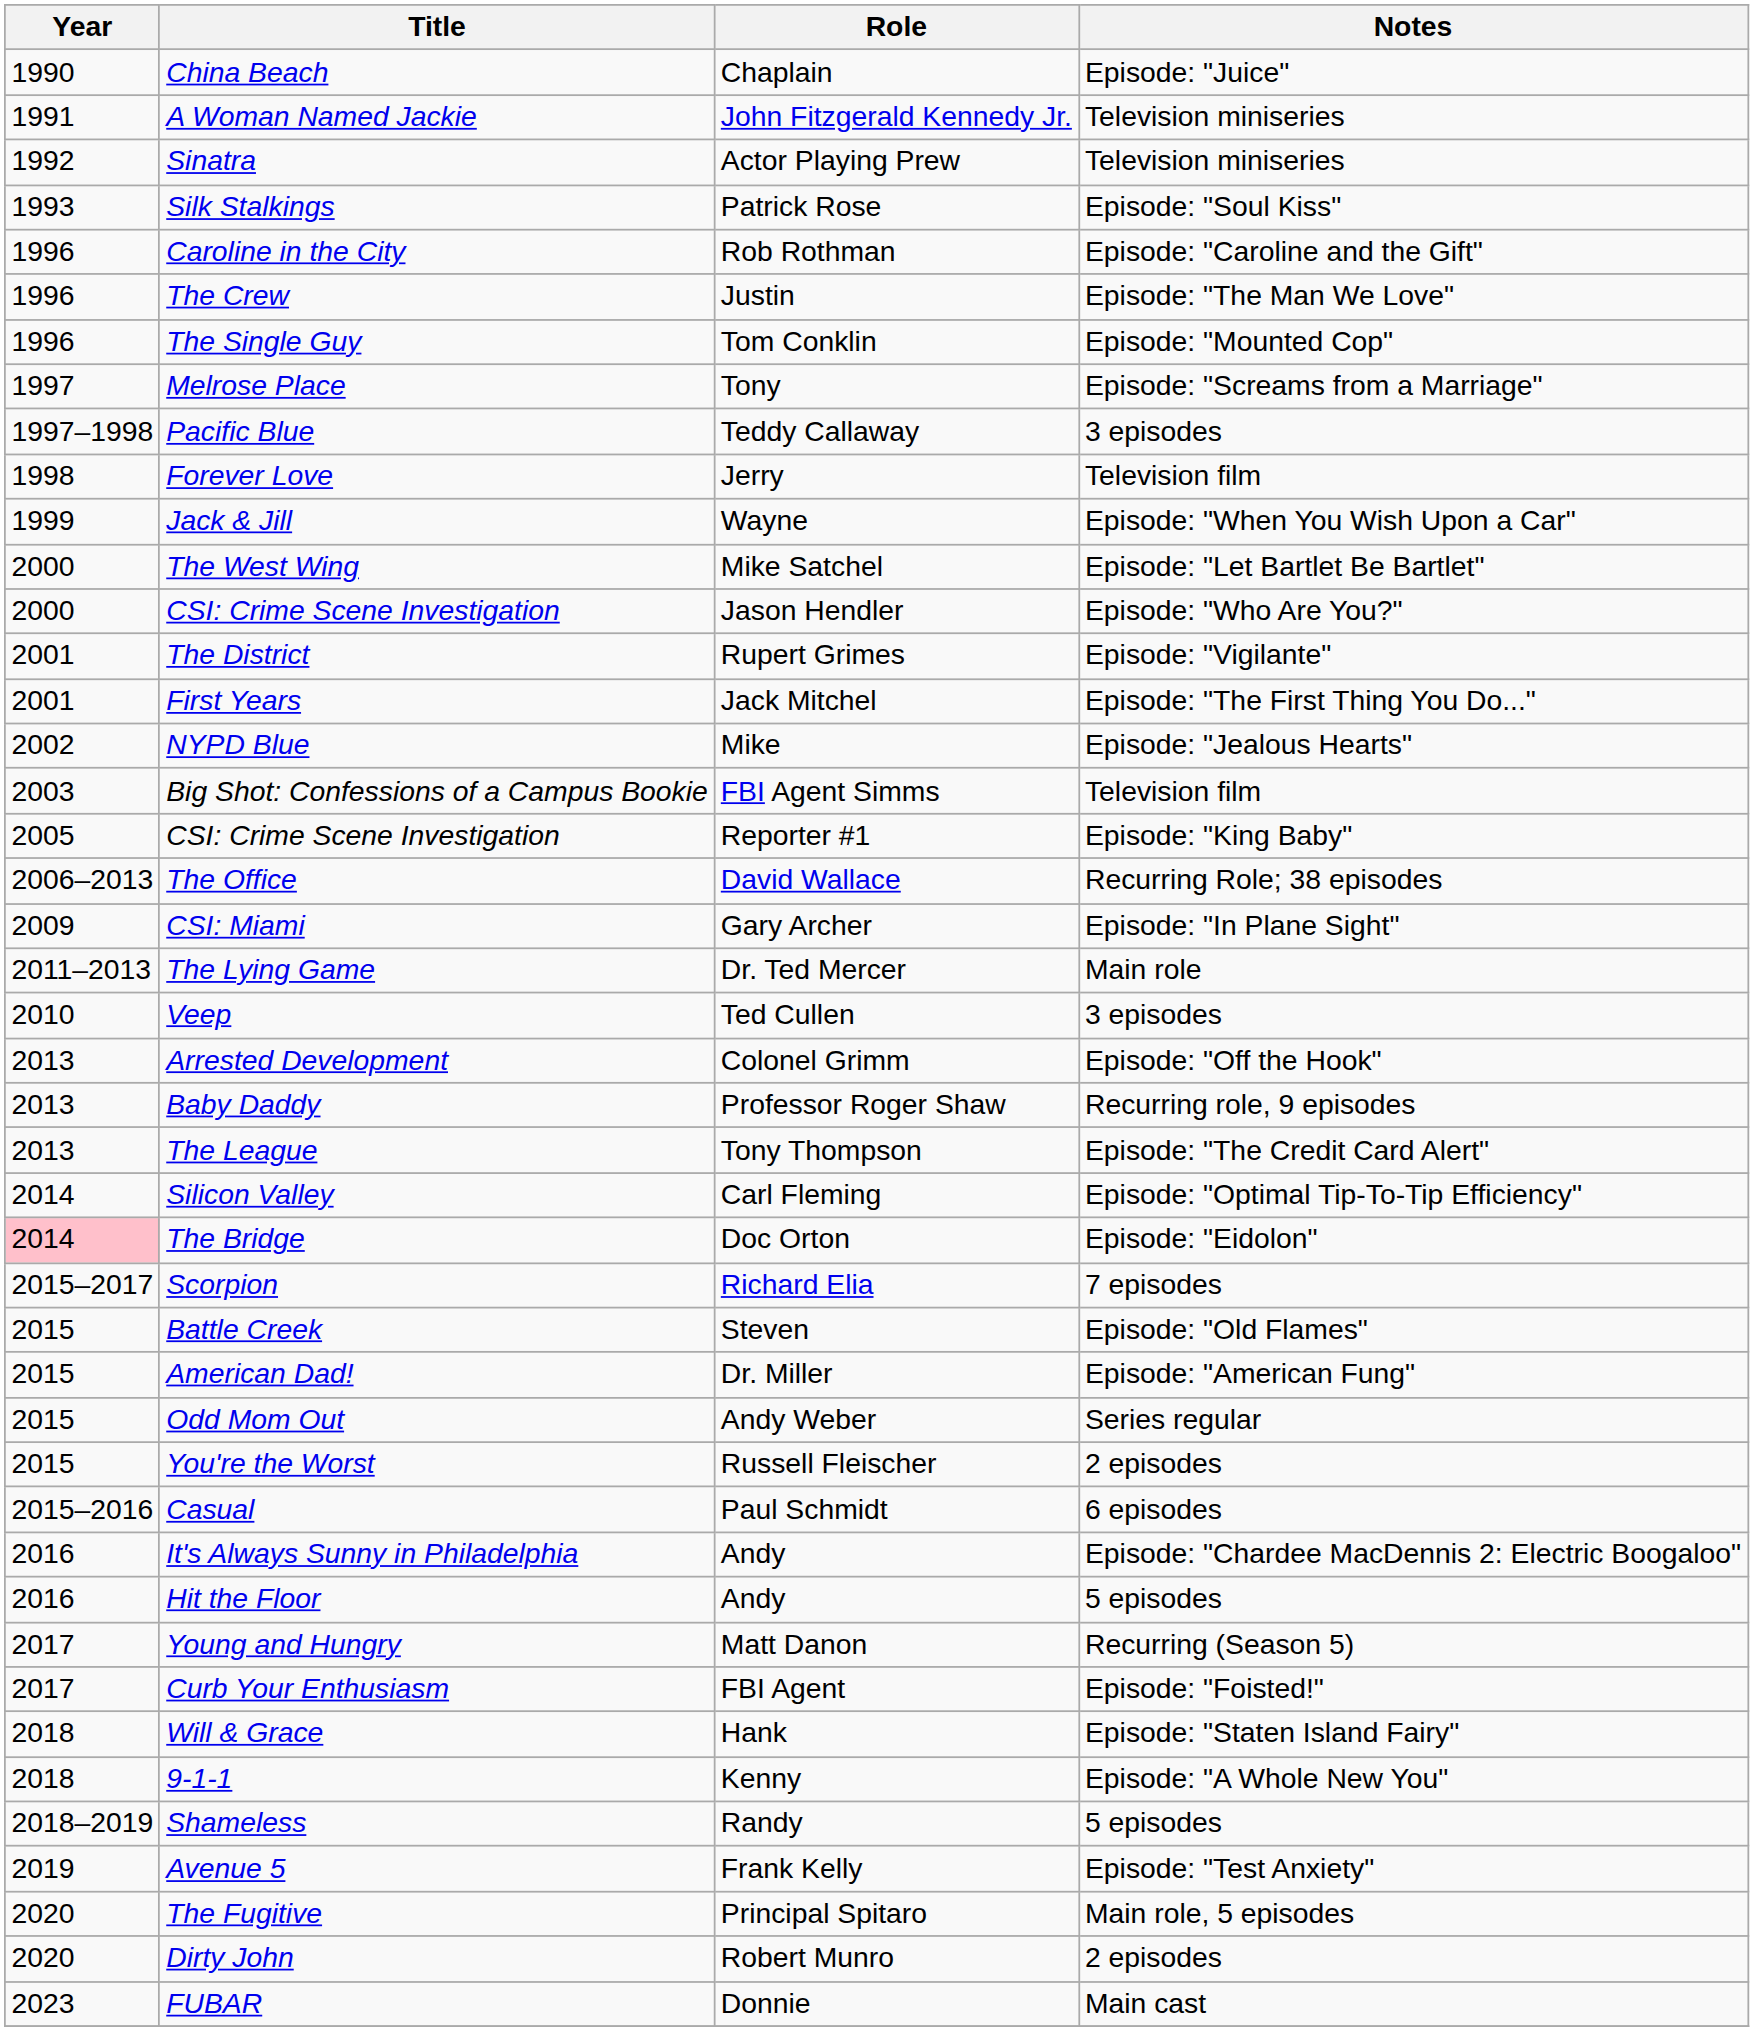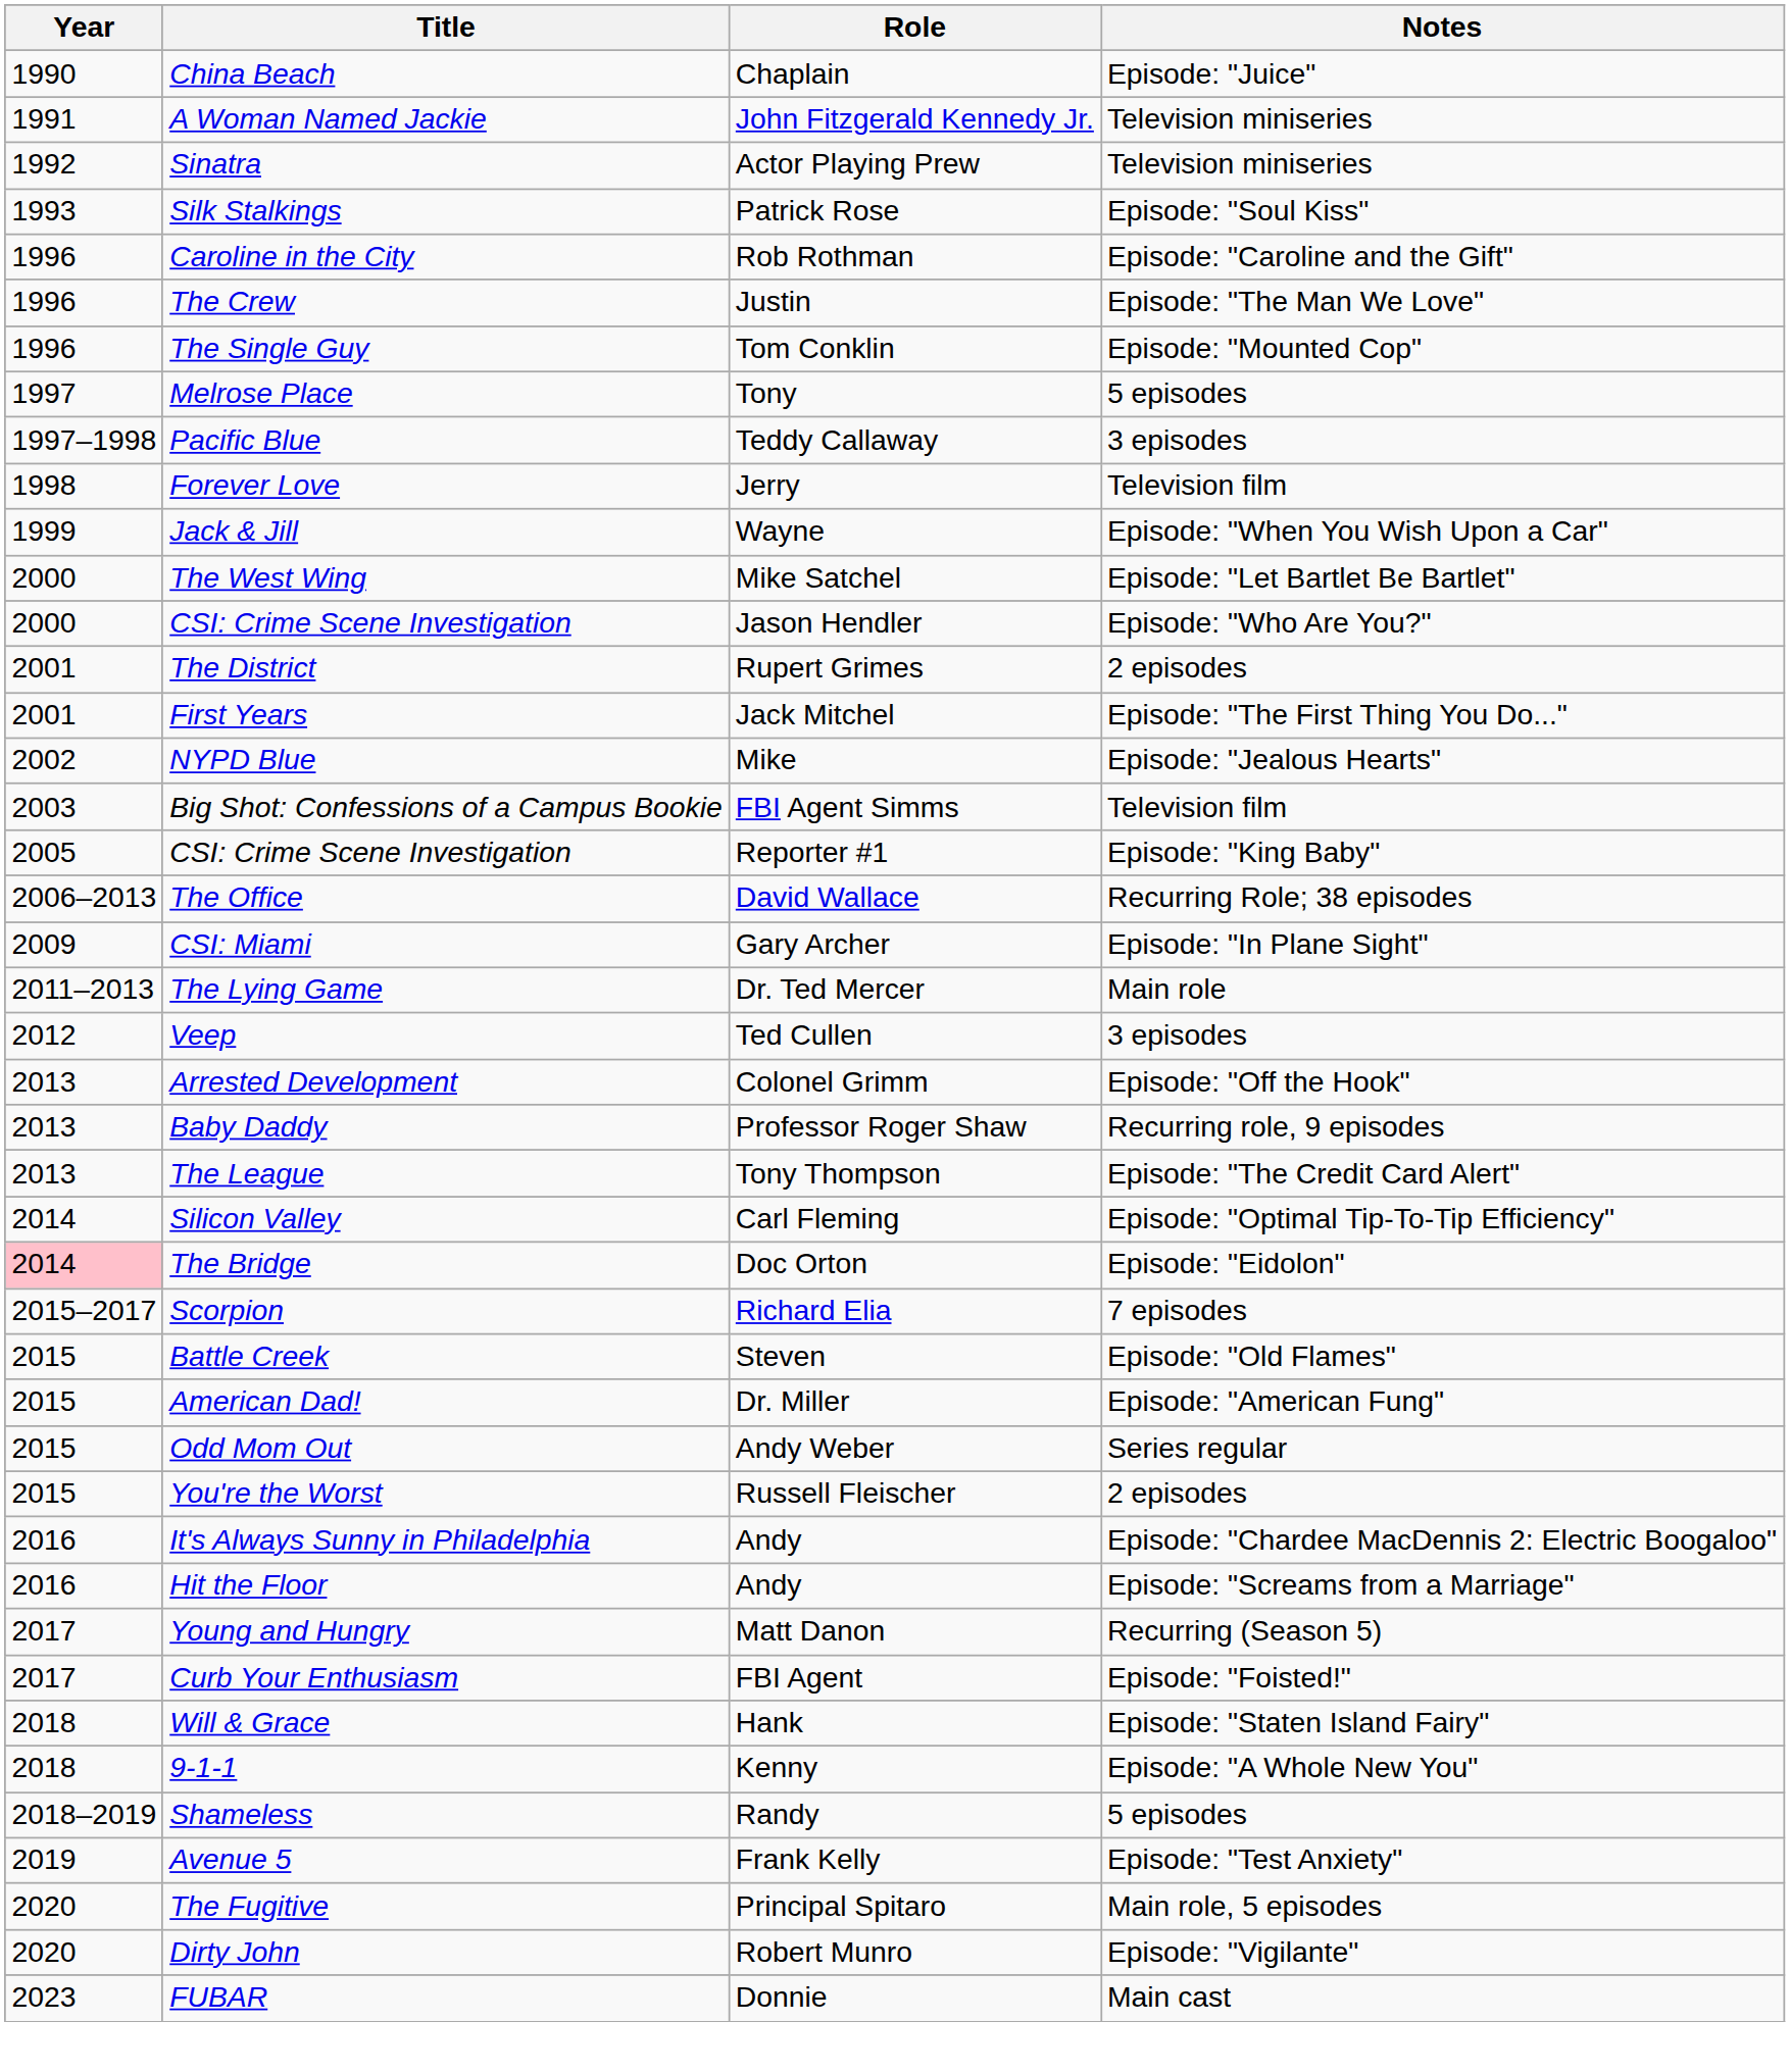Melrose Place | Notes: Episode: "Screams from a Marriage" -> 5 episodes
The District | Notes: Episode: "Vigilante" -> 2 episodes
Veep | Year: 2010 -> 2012
- row: 2015–2016 | Casual | Paul Schmidt | 6 episodes
Hit the Floor | Notes: 5 episodes -> Episode: "Screams from a Marriage"
Dirty John | Notes: 2 episodes -> Episode: "Vigilante"
